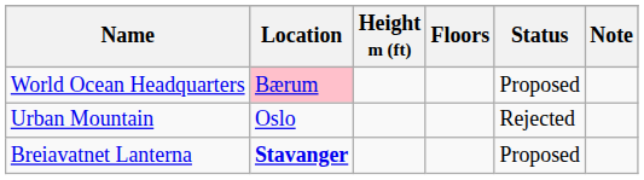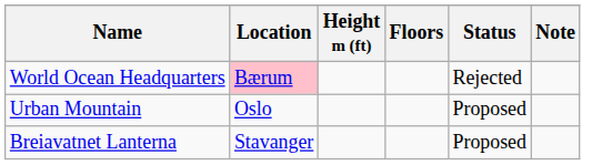World Ocean Headquarters | Status: Proposed -> Rejected
Urban Mountain | Status: Rejected -> Proposed
Breiavatnet Lanterna | Location: bold -> normal
